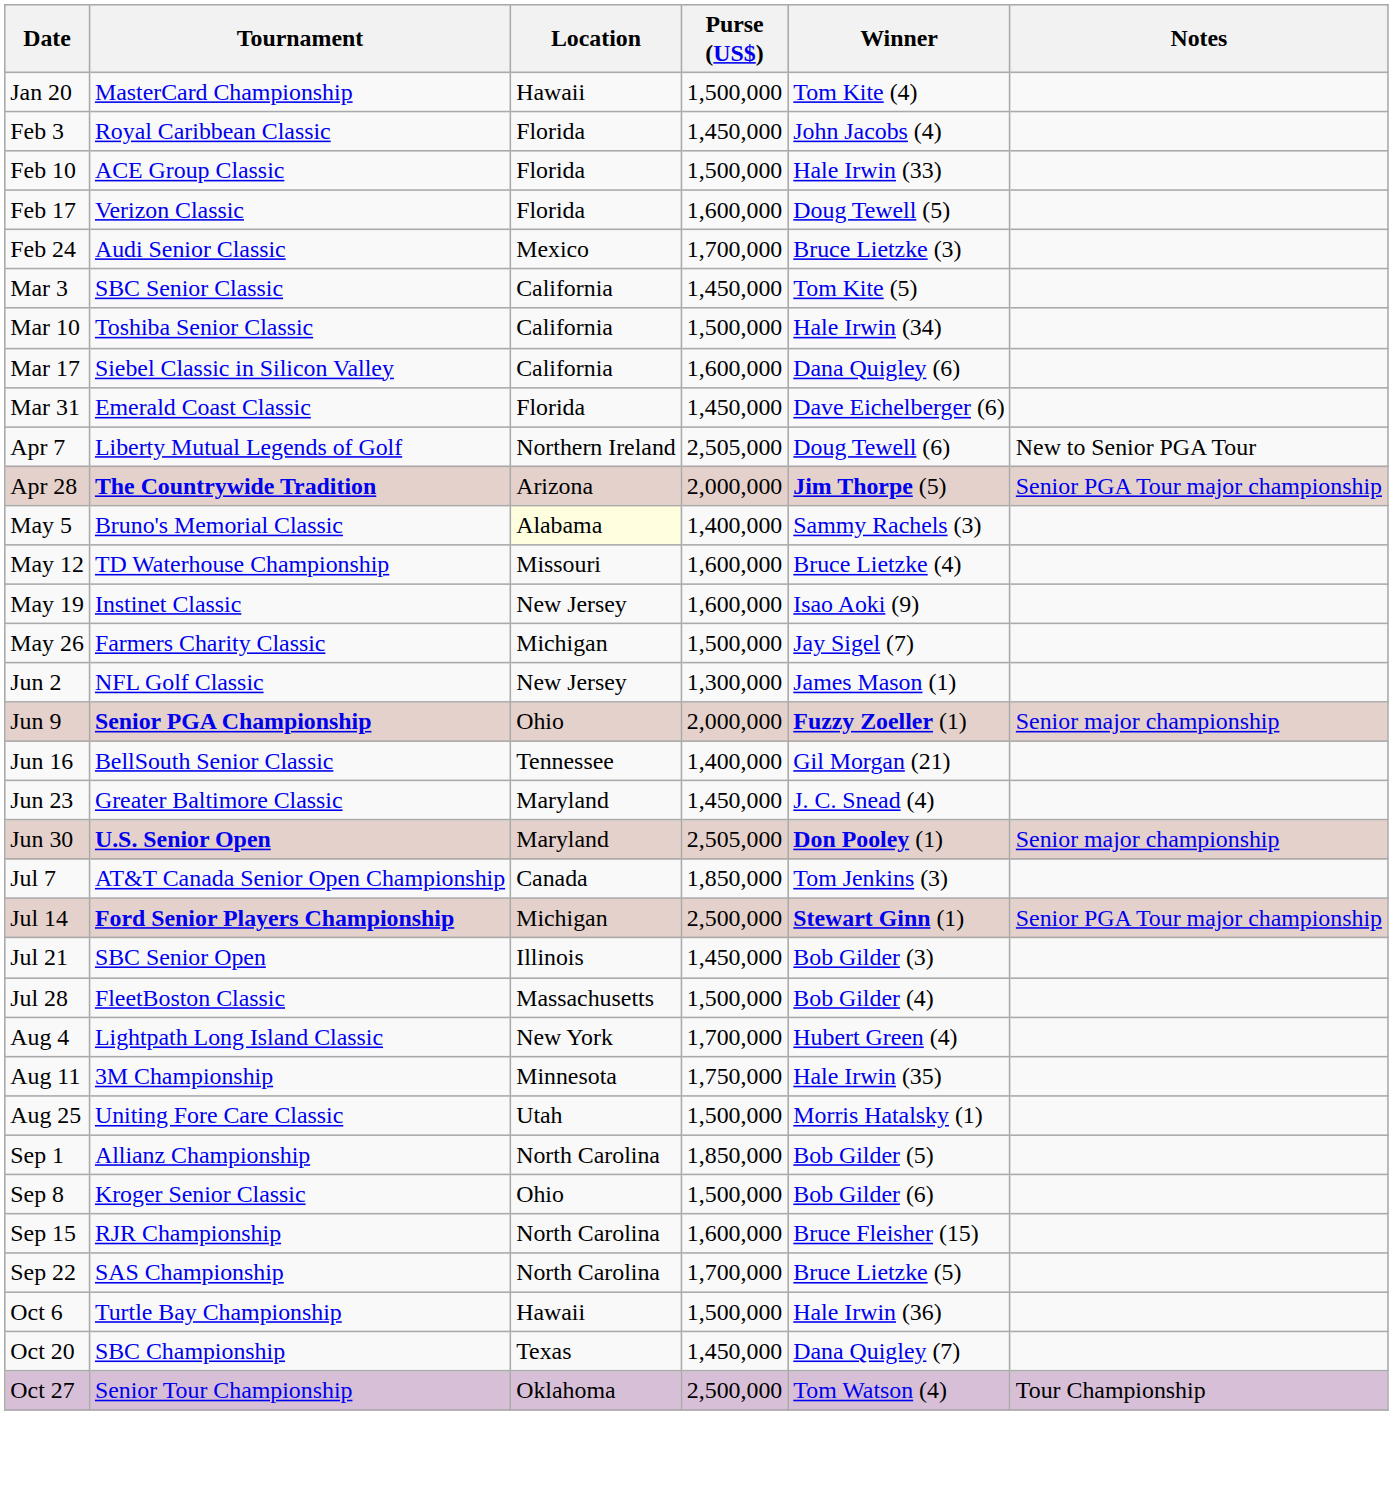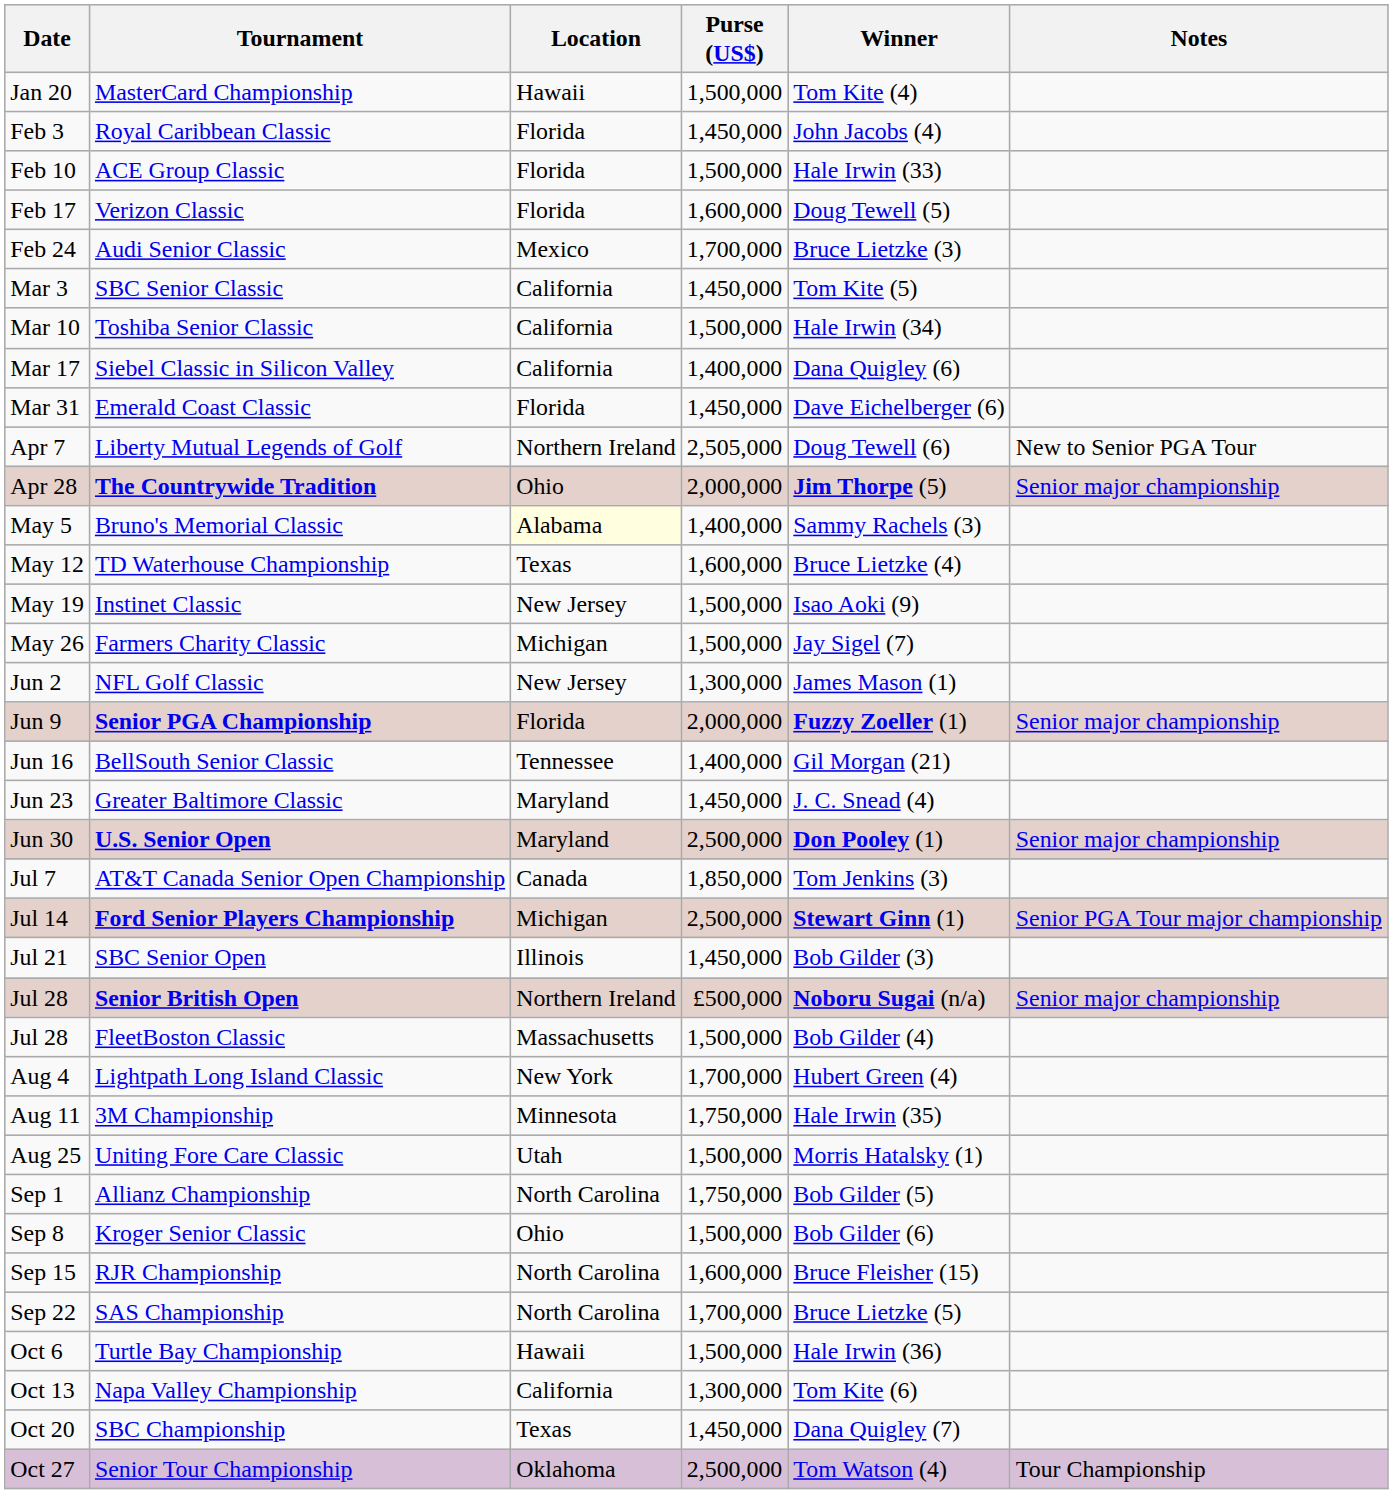Siebel Classic in Silicon Valley | Purse (US$): 1,600,000 -> 1,400,000
The Countrywide Tradition | Location: Arizona -> Ohio
The Countrywide Tradition | Notes: Senior PGA Tour major championship -> Senior major championship
TD Waterhouse Championship | Location: Missouri -> Texas
Instinet Classic | Purse (US$): 1,600,000 -> 1,500,000
Senior PGA Championship | Location: Ohio -> Florida
U.S. Senior Open | Purse (US$): 2,505,000 -> 2,500,000
+ row: Jul 28 | Senior British Open | Northern Ireland | £500,000 | Noboru Sugai (n/a) | Senior major championship
Allianz Championship | Purse (US$): 1,850,000 -> 1,750,000
+ row: Oct 13 | Napa Valley Championship | California | 1,300,000 | Tom Kite (6)
